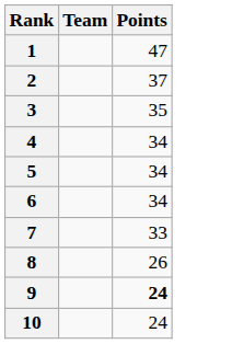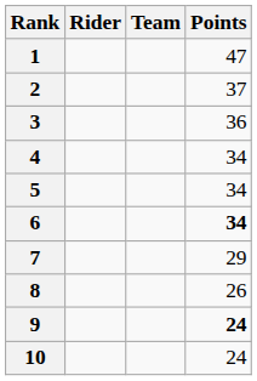+ column: Rider
3 | Points: 35 -> 36
6 | Points: normal -> bold
7 | Points: 33 -> 29
